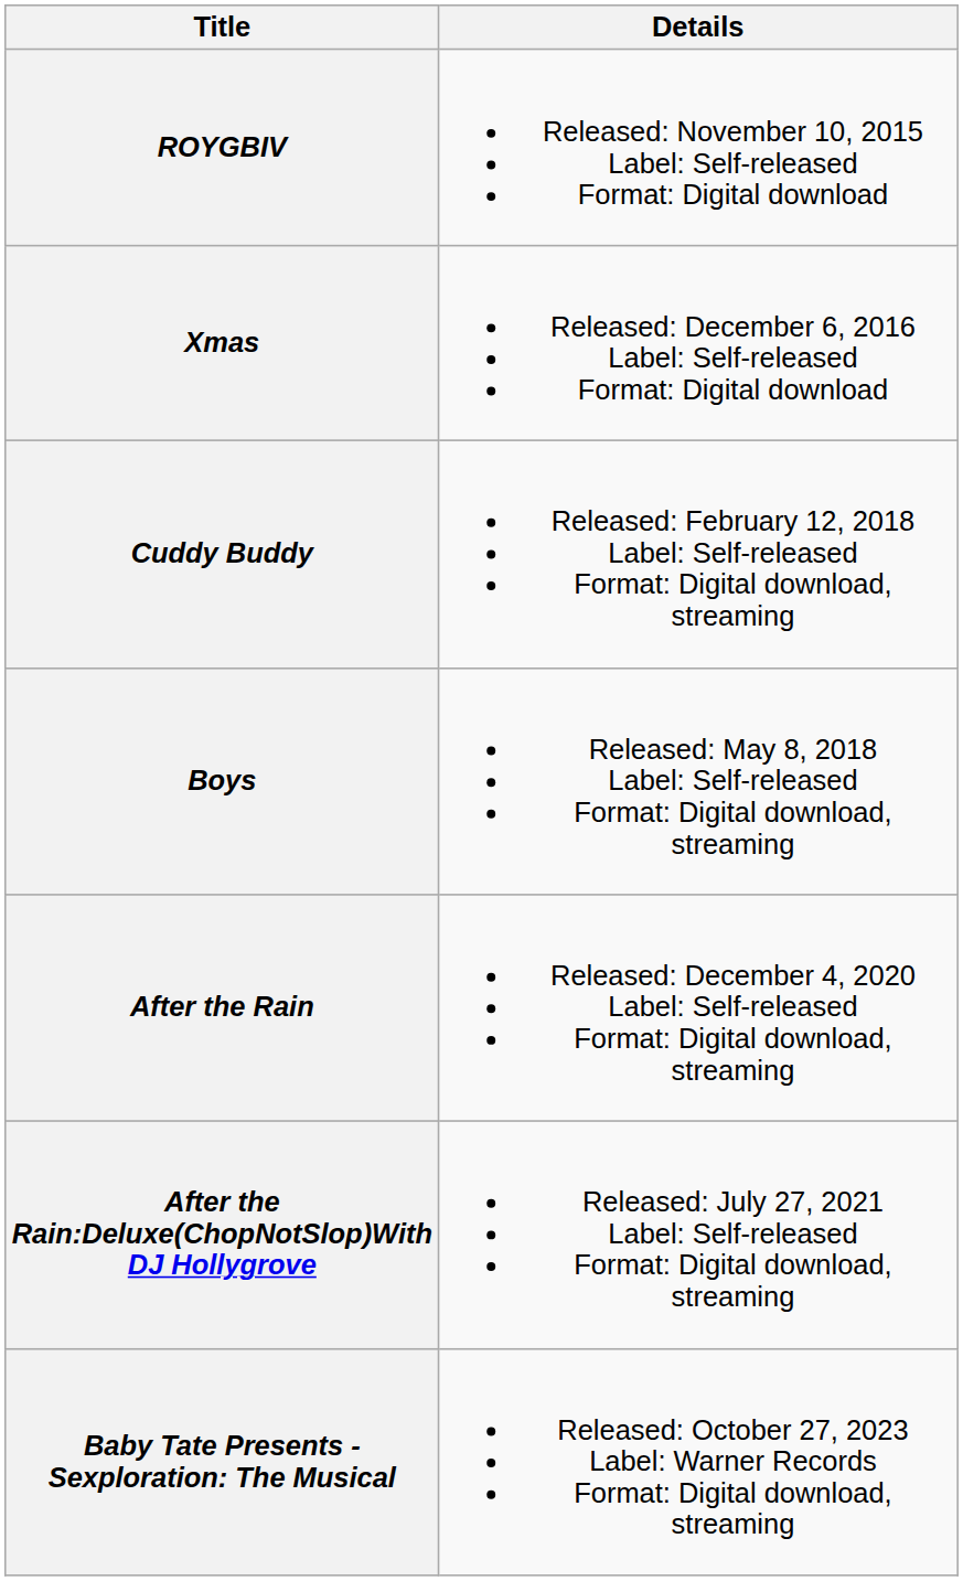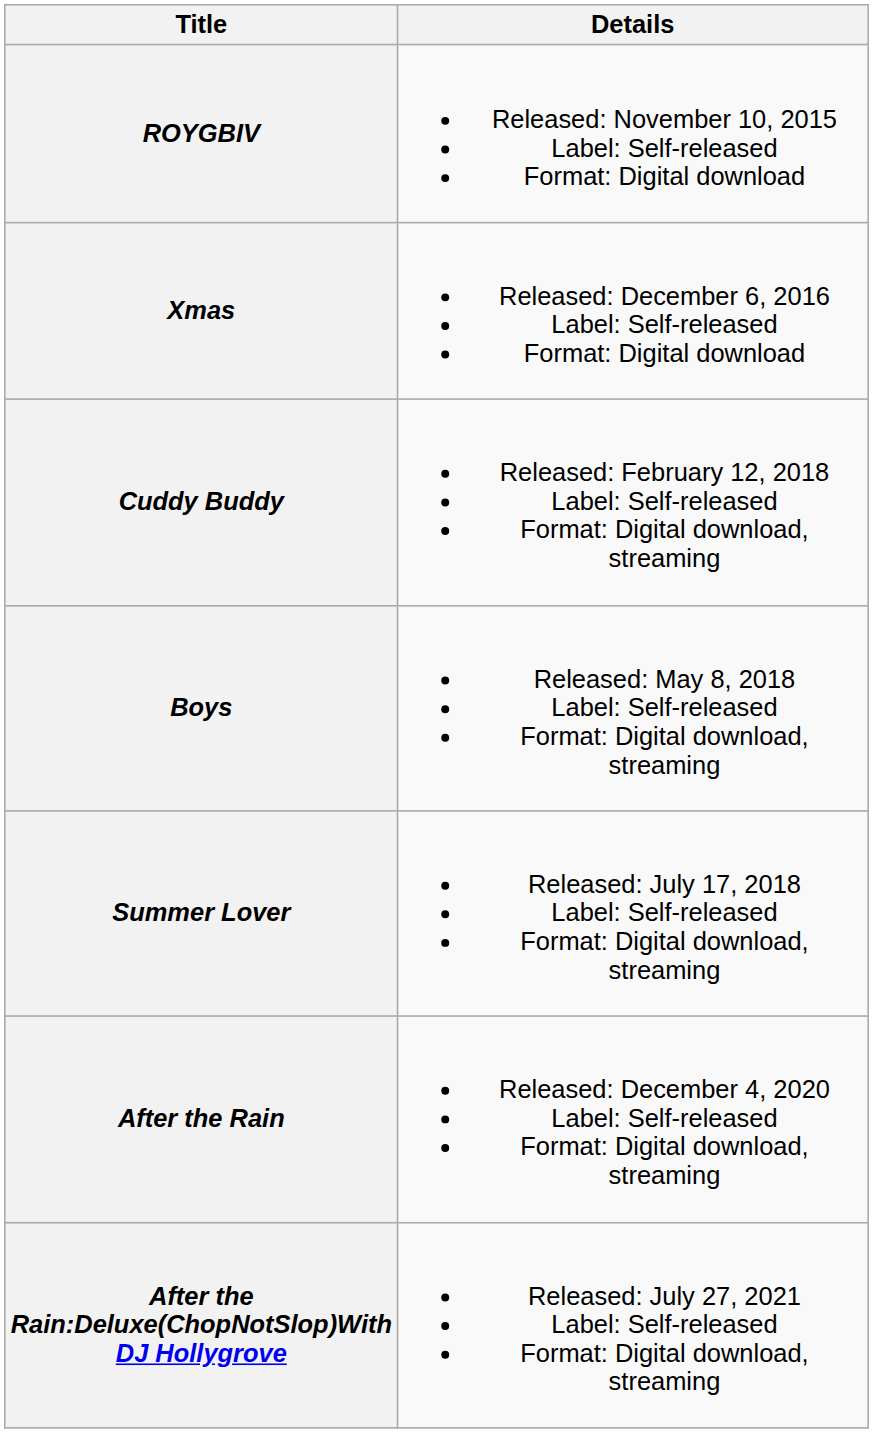+ row: Summer Lover | Released: July 17, 2018 Label: Self-released Format: Digital download, streaming
- row: Baby Tate Presents - Sexploration: The Musical | Released: October 27, 2023 Label: Warner Records Format: Digital download, streaming
